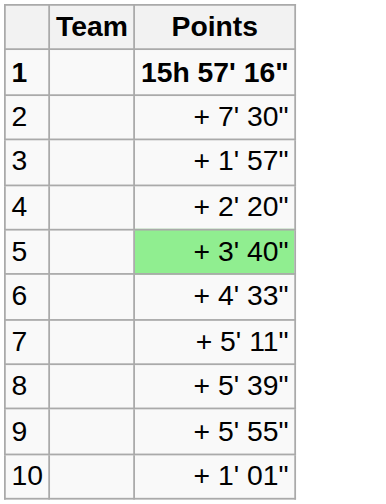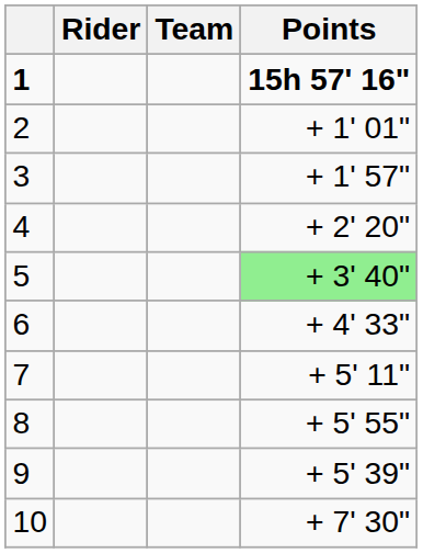+ column: Rider
2 | Points: + 7' 30" -> + 1' 01"
8 | Points: + 5' 39" -> + 5' 55"
9 | Points: + 5' 55" -> + 5' 39"
10 | Points: + 1' 01" -> + 7' 30"
